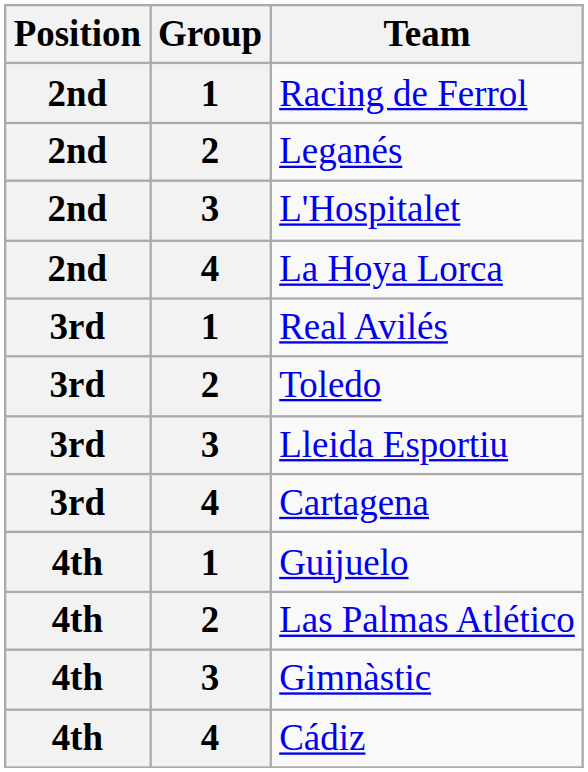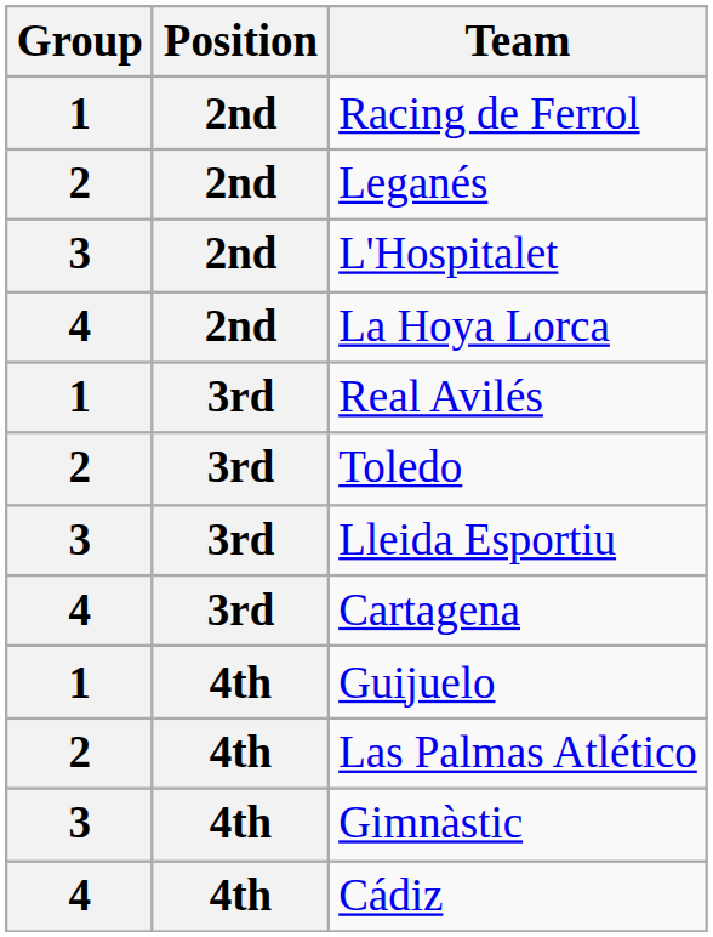columns swapped: Group <-> Position
